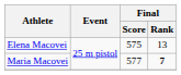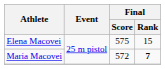Elena Macovei | Final / Rank: 13 -> 15
Maria Macovei | Final / Score: 577 -> 572
